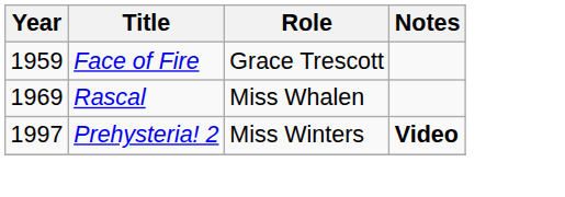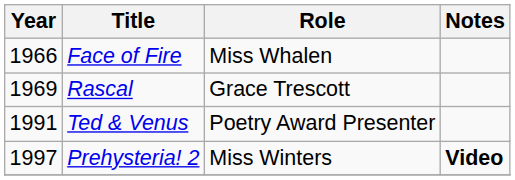Face of Fire | Year: 1959 -> 1966
Face of Fire | Role: Grace Trescott -> Miss Whalen
Rascal | Role: Miss Whalen -> Grace Trescott
+ row: 1991 | Ted & Venus | Poetry Award Presenter
